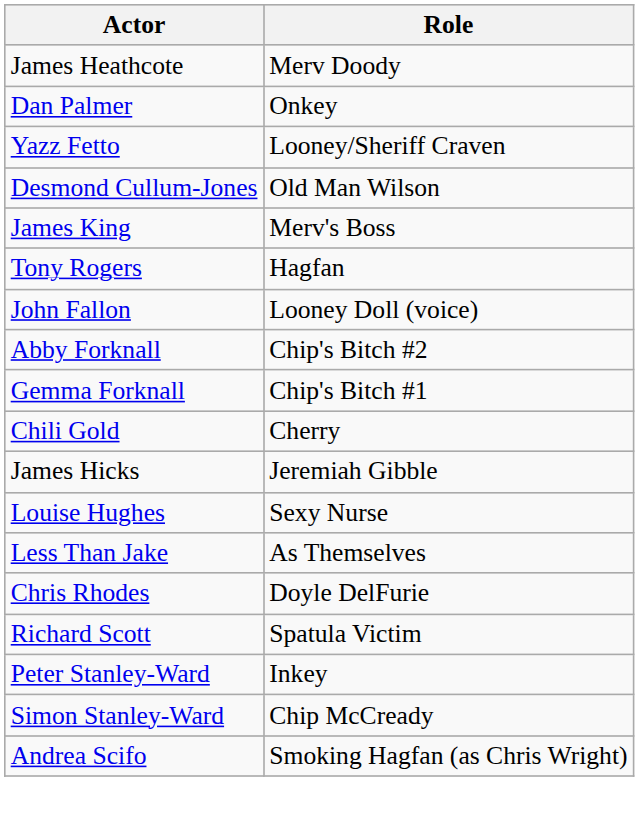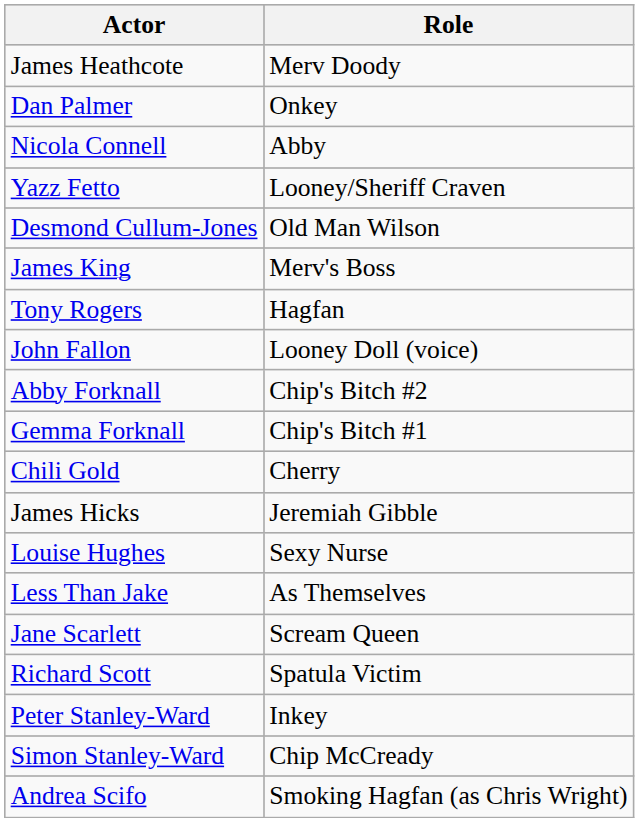+ row: Nicola Connell | Abby
- row: Chris Rhodes | Doyle DelFurie
+ row: Jane Scarlett | Scream Queen
